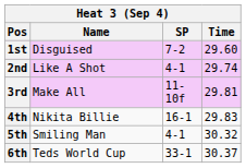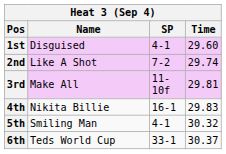1st | SP: 7-2 -> 4-1
2nd | SP: 4-1 -> 7-2
